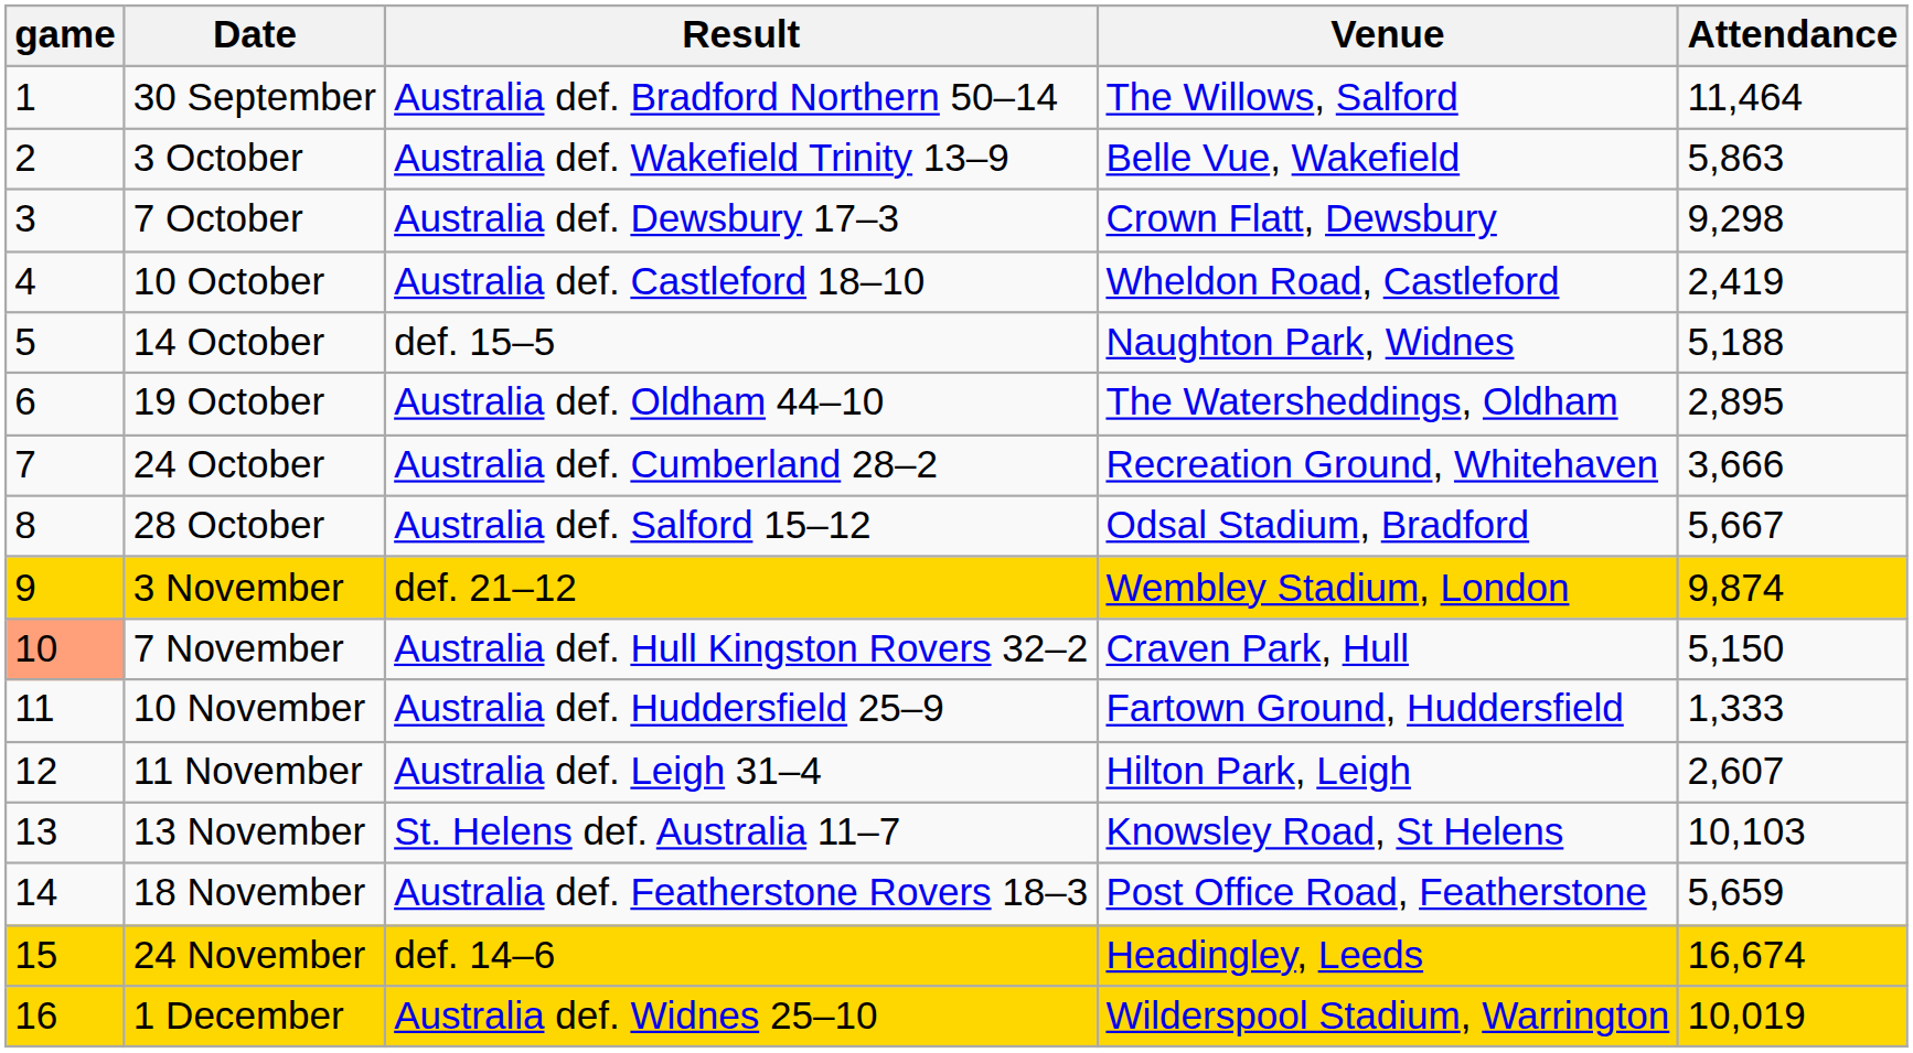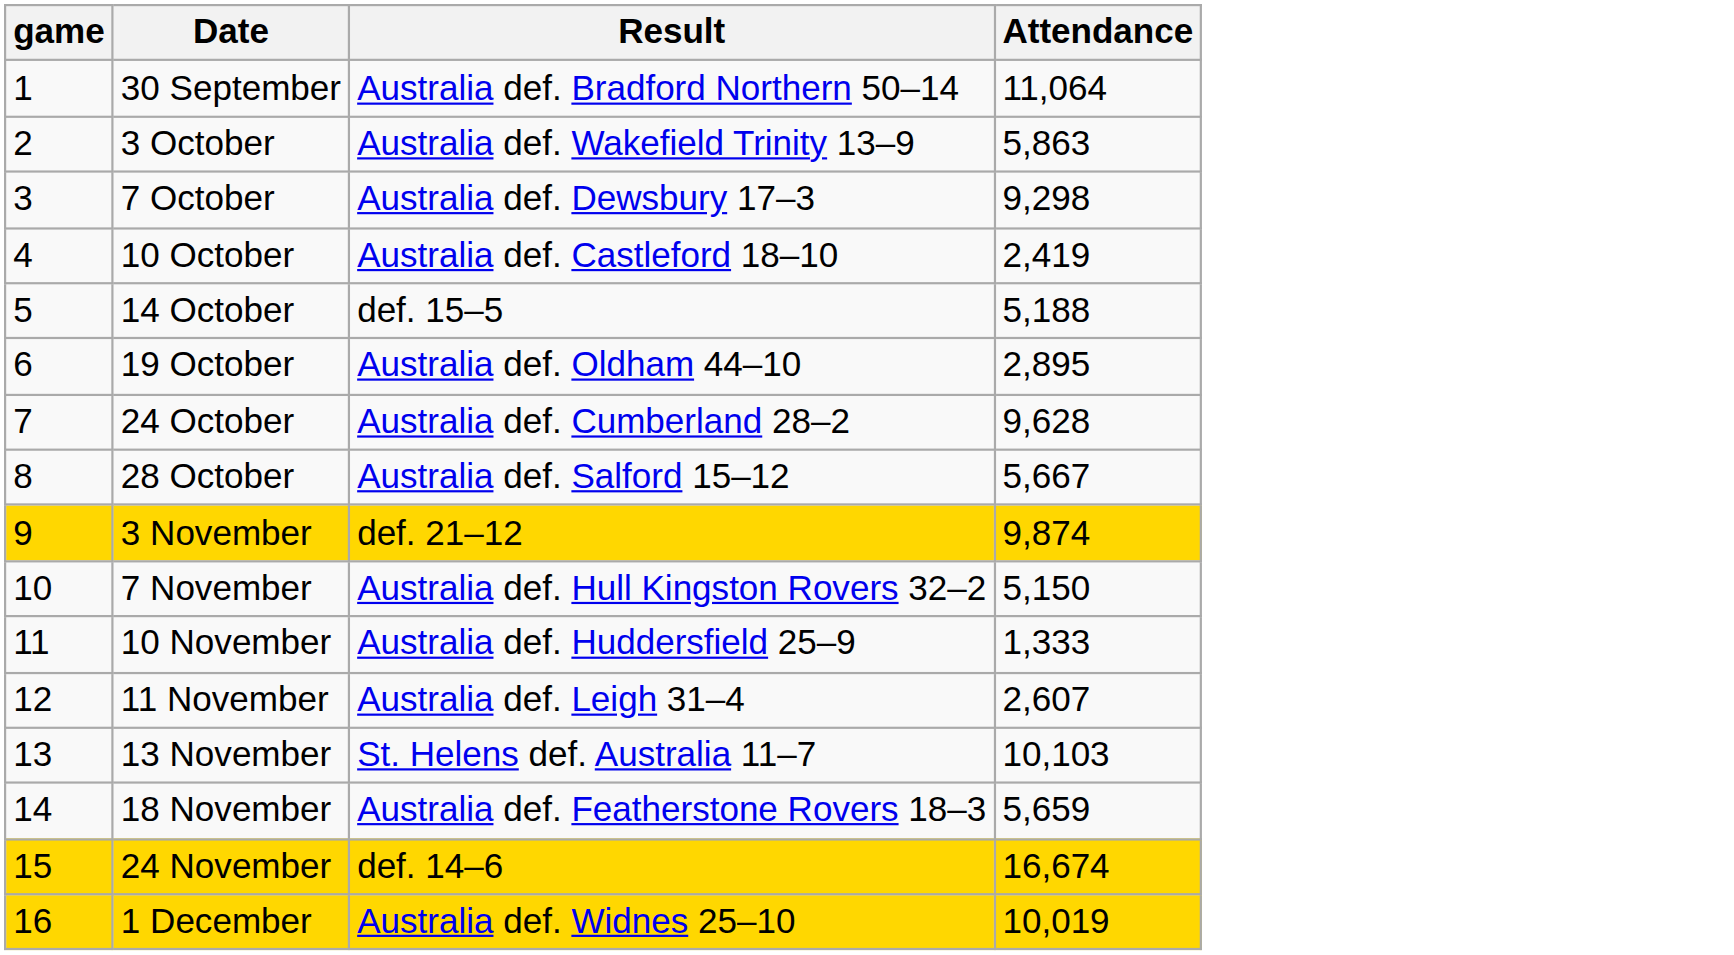- column: Venue | The Willows, Salford | Belle Vue, Wakefield | Crown Flatt, Dewsbury | Wheldon Road, Castleford | Naughton Park, Widnes | The Watersheddings, Oldham | Recreation Ground, Whitehaven | Odsal Stadium, Bradford | Wembley Stadium, London | Craven Park, Hull | Fartown Ground, Huddersfield | Hilton Park, Leigh | Knowsley Road, St Helens | Post Office Road, Featherstone | Headingley, Leeds | Wilderspool Stadium, Warrington
30 September | Attendance: 11,464 -> 11,064
24 October | Attendance: 3,666 -> 9,628
7 November | game: lightsalmon background -> no background
